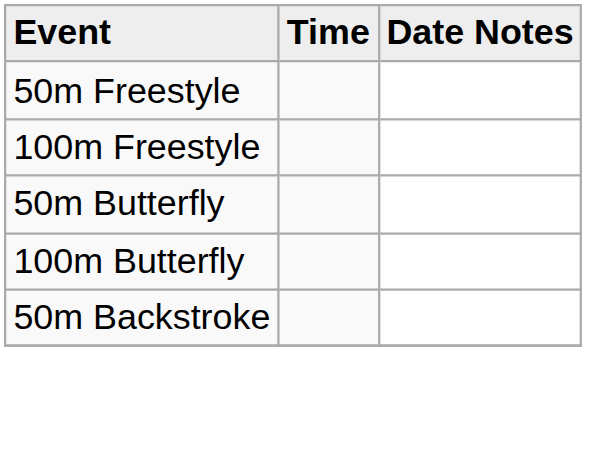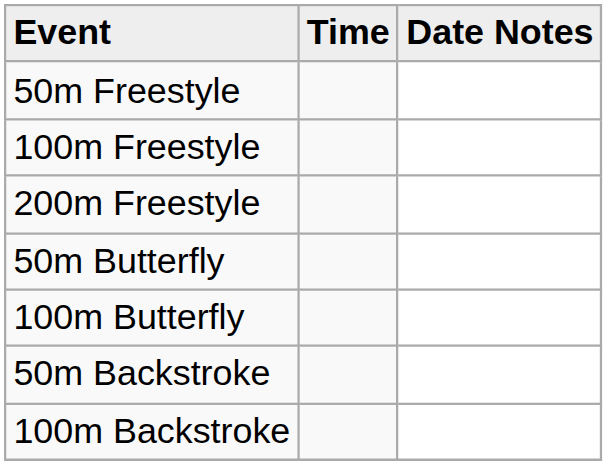+ row: 200m Freestyle
+ row: 100m Backstroke
